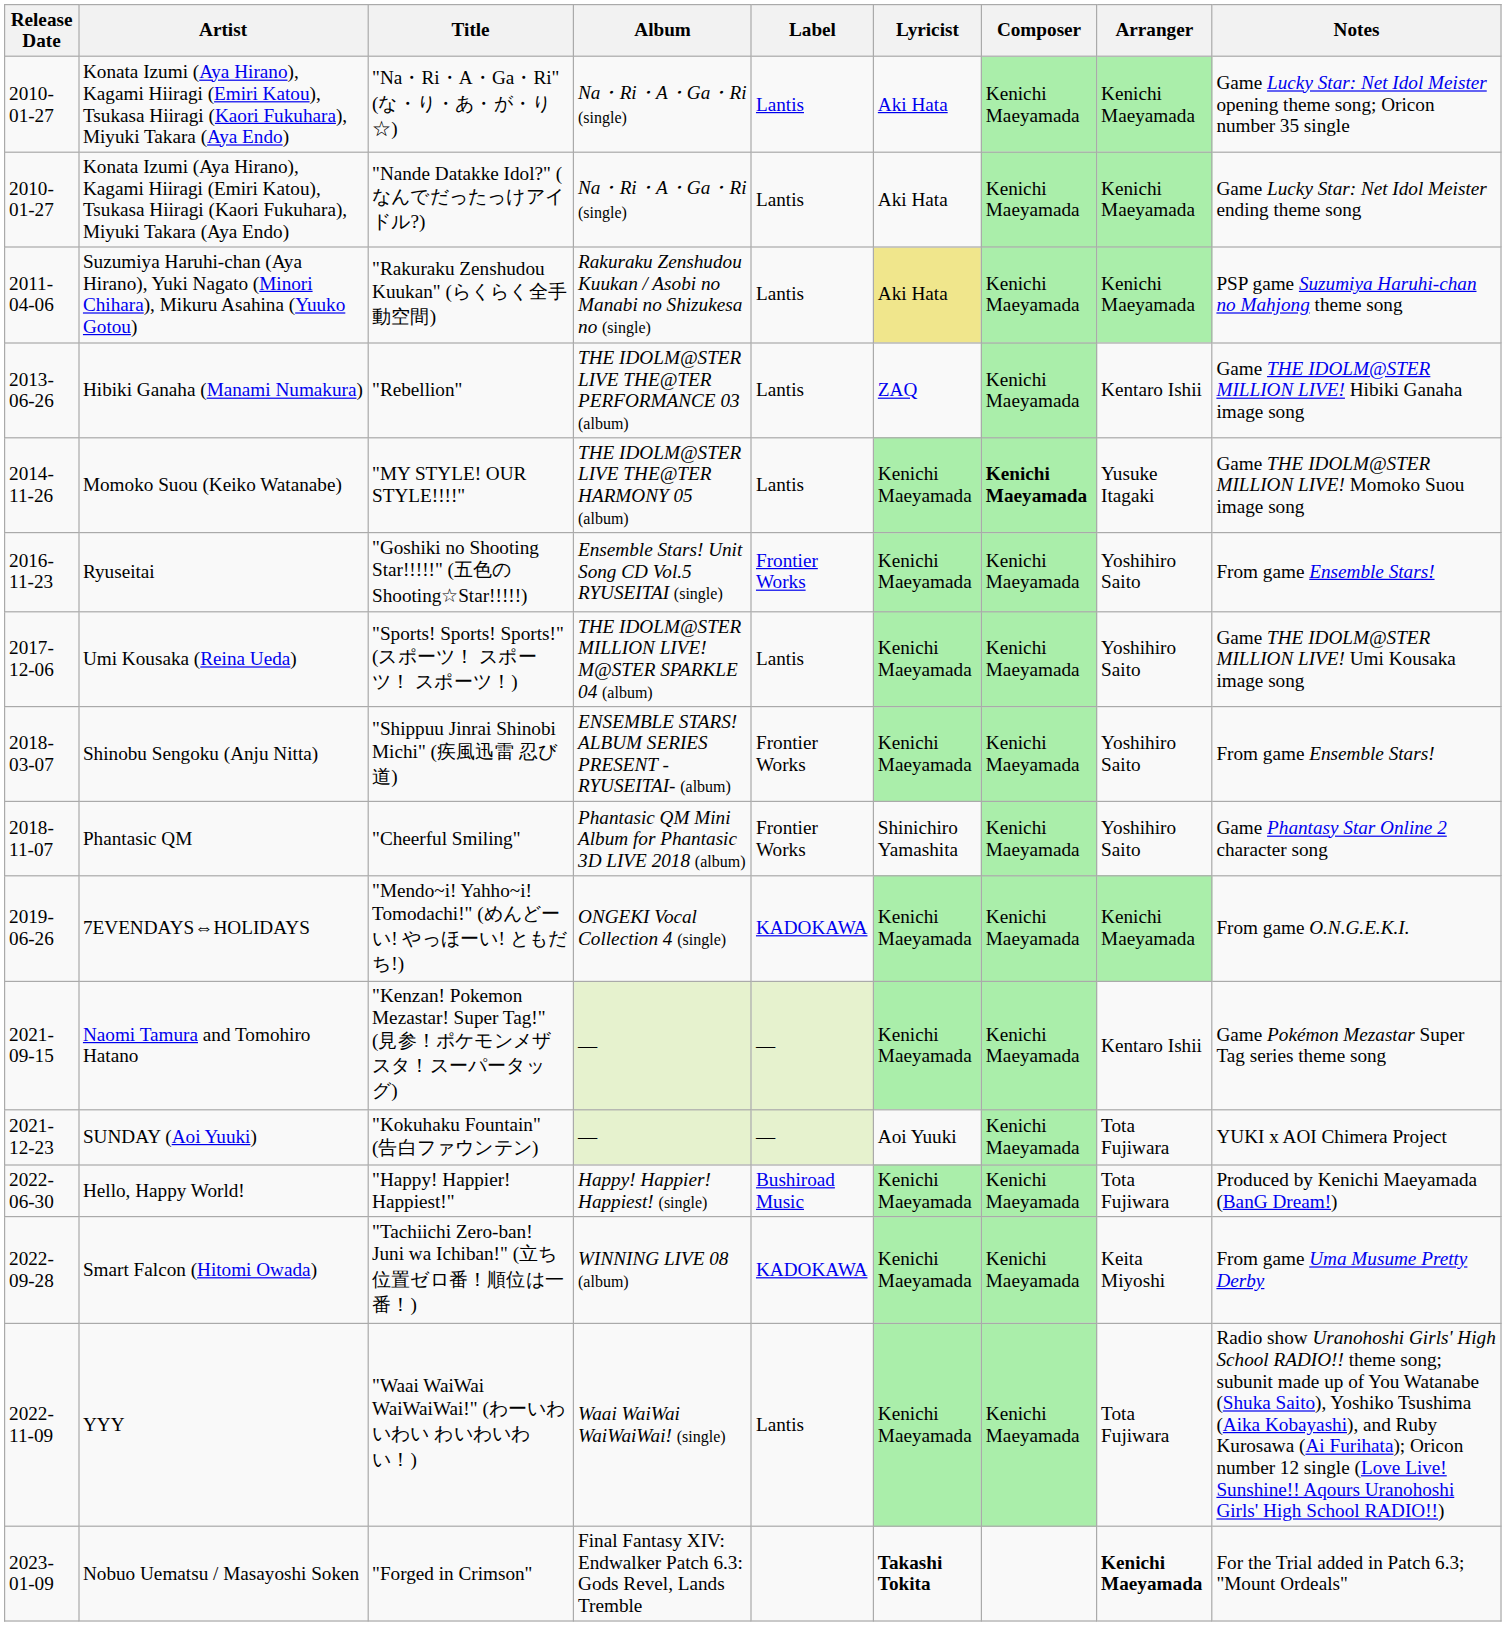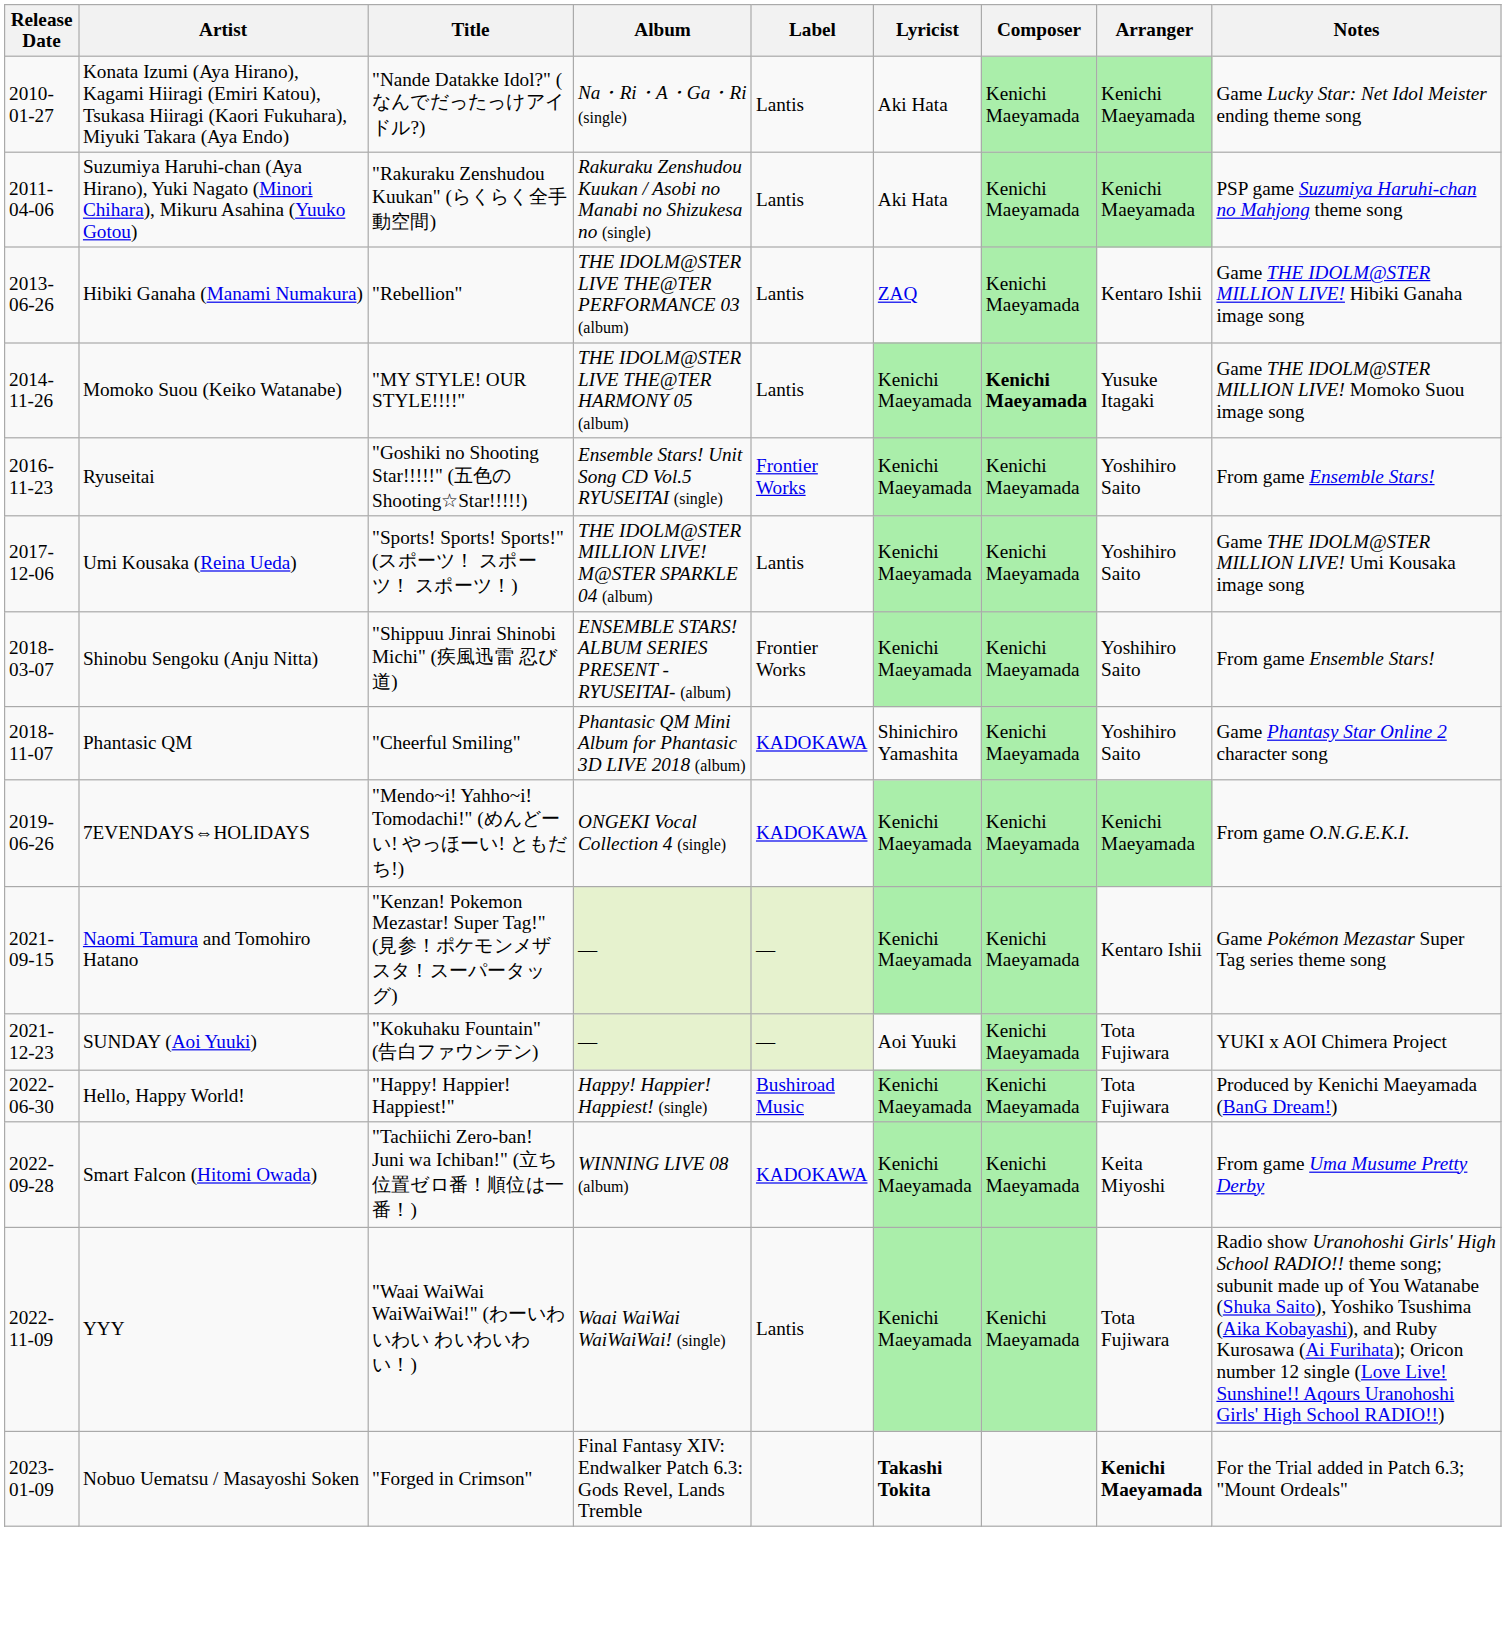- row: 2010-01-27 | Konata Izumi (Aya Hirano), Kagami Hiiragi (Emiri Katou), Tsukasa Hiiragi (Kaori Fukuhara), Miyuki Takara (Aya Endo) | "Na・Ri・A・Ga・Ri" (な・り・あ・が・り☆) | Na・Ri・A・Ga・Ri (single) | Lantis | Aki Hata | Kenichi Maeyamada | Kenichi Maeyamada | Game Lucky Star: Net Idol Meister opening theme song; Oricon number 35 single
"Rakuraku Zenshudou Kuukan" (らくらく全手動空間) | Lyricist: khaki background -> no background
"Cheerful Smiling" | Label: Frontier Works -> KADOKAWA
